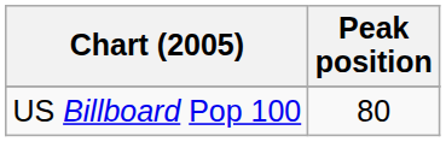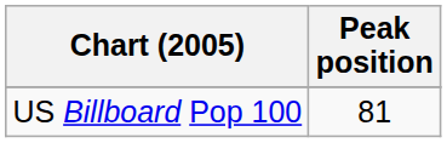US Billboard Pop 100 | Peak position: 80 -> 81
